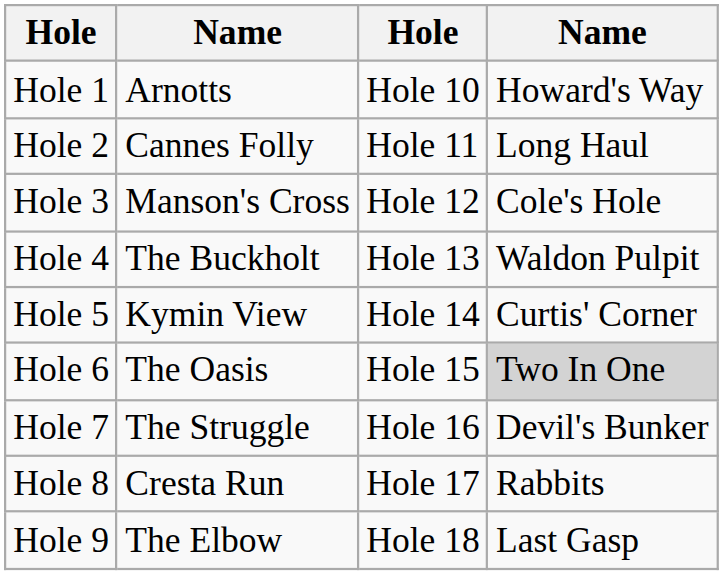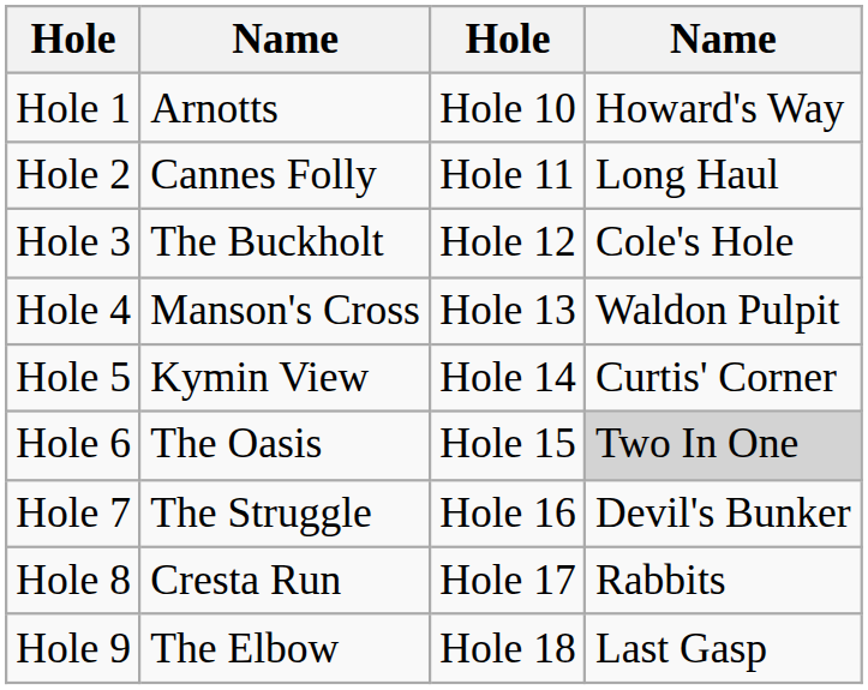Hole 3 | column 2: Manson's Cross -> The Buckholt
Hole 4 | column 2: The Buckholt -> Manson's Cross
